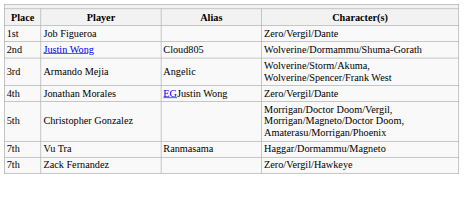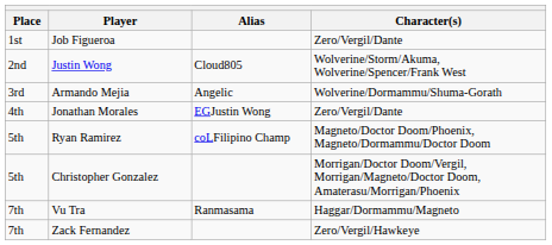Justin Wong | Character(s): Wolverine/Dormammu/Shuma-Gorath -> Wolverine/Storm/Akuma, Wolverine/Spencer/Frank West
Armando Mejia | Character(s): Wolverine/Storm/Akuma, Wolverine/Spencer/Frank West -> Wolverine/Dormammu/Shuma-Gorath
+ row: 5th | Ryan Ramirez | coLFilipino Champ | Magneto/Doctor Doom/Phoenix, Magneto/Dormammu/Doctor Doom
